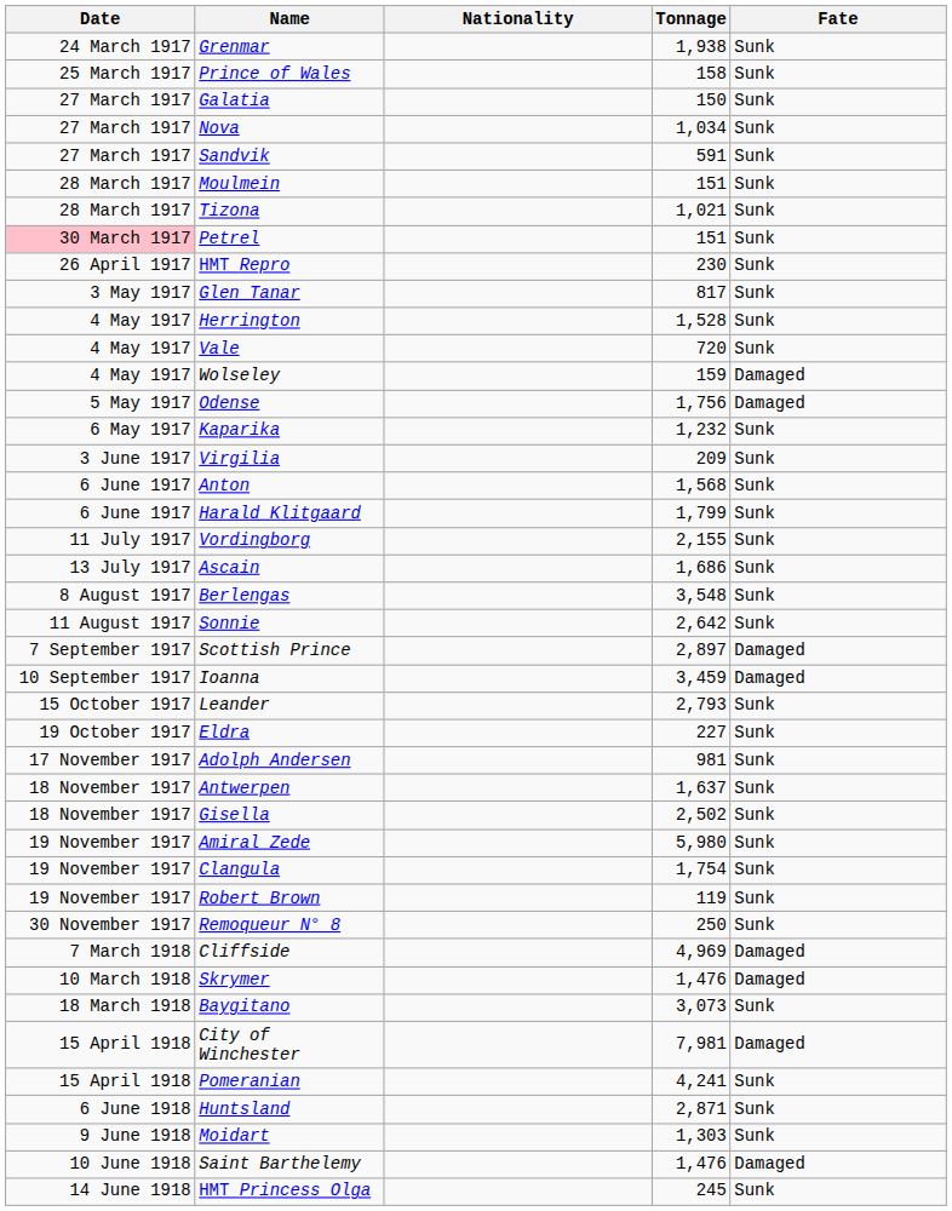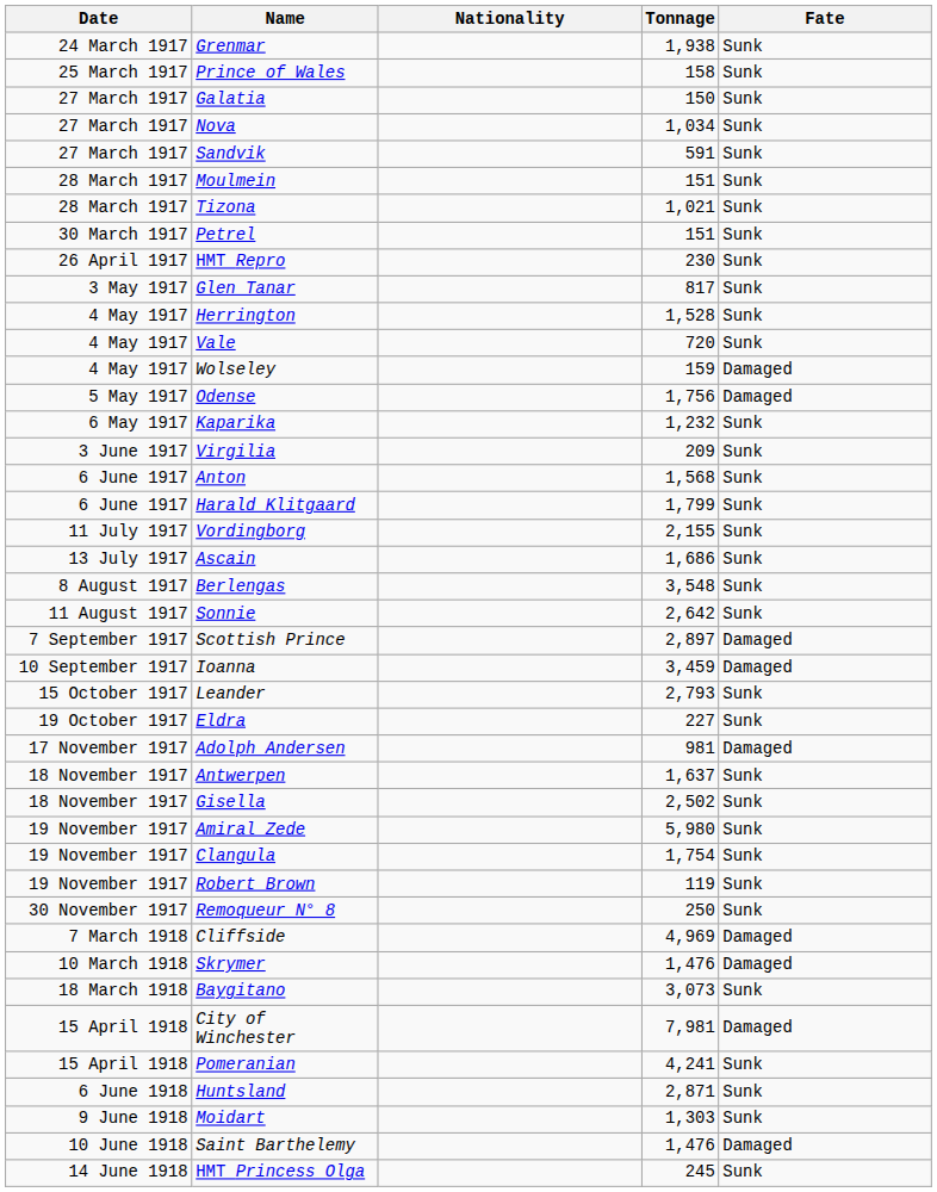Petrel | Date: pink background -> no background
Adolph Andersen | Fate: Sunk -> Damaged
